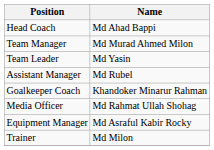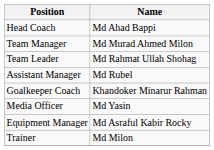Team Leader | Name: Md Yasin -> Md Rahmat Ullah Shohag
Media Officer | Name: Md Rahmat Ullah Shohag -> Md Yasin
